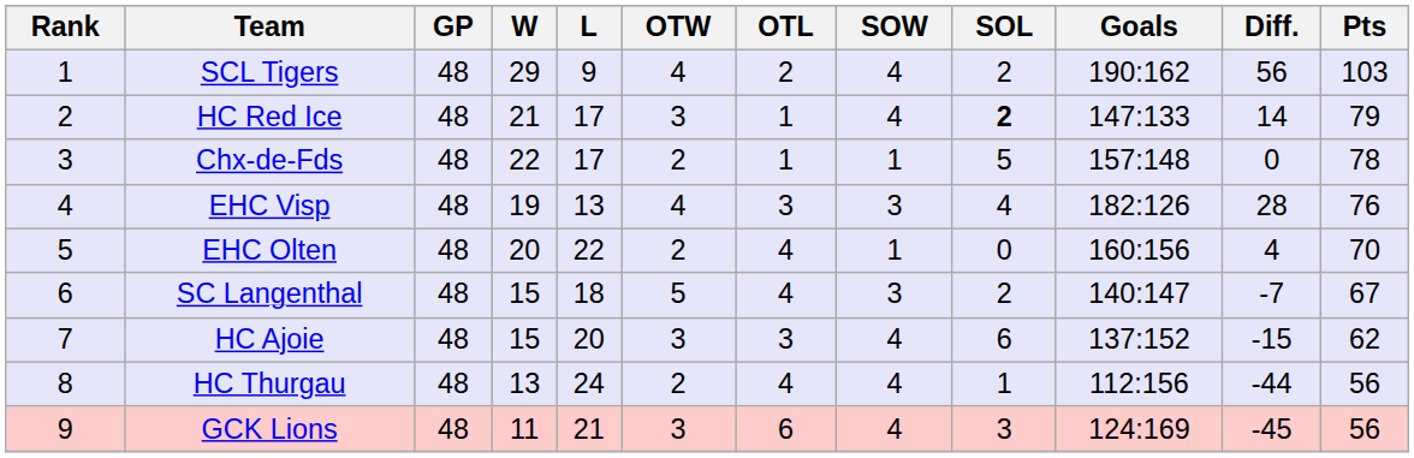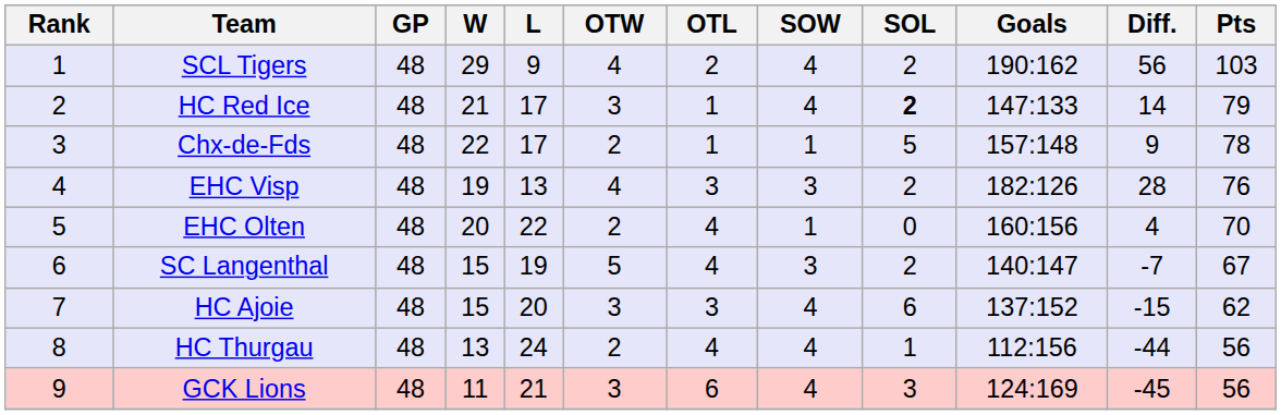Chx-de-Fds | Diff.: 0 -> 9
EHC Visp | SOL: 4 -> 2
SC Langenthal | L: 18 -> 19
